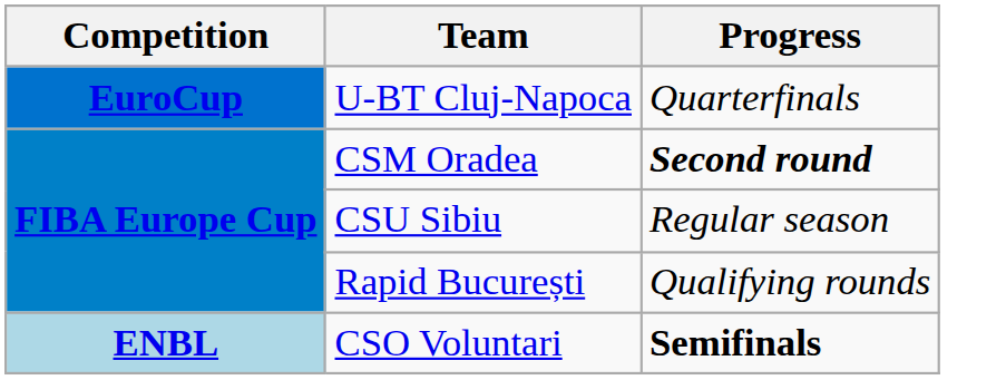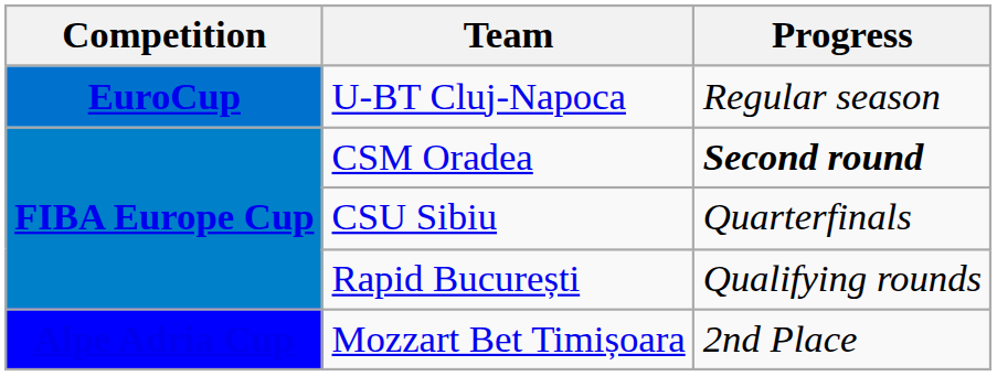U-BT Cluj-Napoca | Progress: Quarterfinals -> Regular season
CSU Sibiu | Progress: Regular season -> Quarterfinals
+ row: Alpe Adria Cup | Mozzart Bet Timișoara | 2nd Place
- row: ENBL | CSO Voluntari | Semifinals
